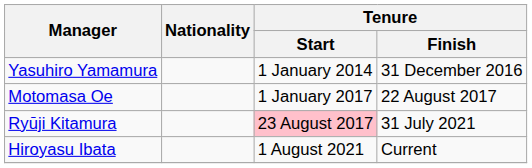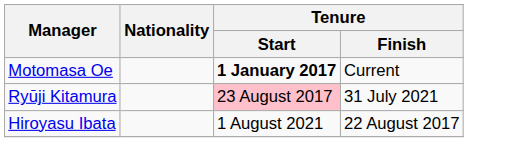- row: Yasuhiro Yamamura | 1 January 2014 | 31 December 2016
Motomasa Oe | Tenure / Start: normal -> bold
Motomasa Oe | Tenure / Finish: 22 August 2017 -> Current
Hiroyasu Ibata | Tenure / Finish: Current -> 22 August 2017
